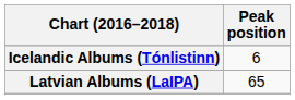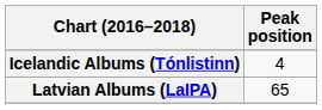Icelandic Albums (Tónlistinn) | Peak position: 6 -> 4
